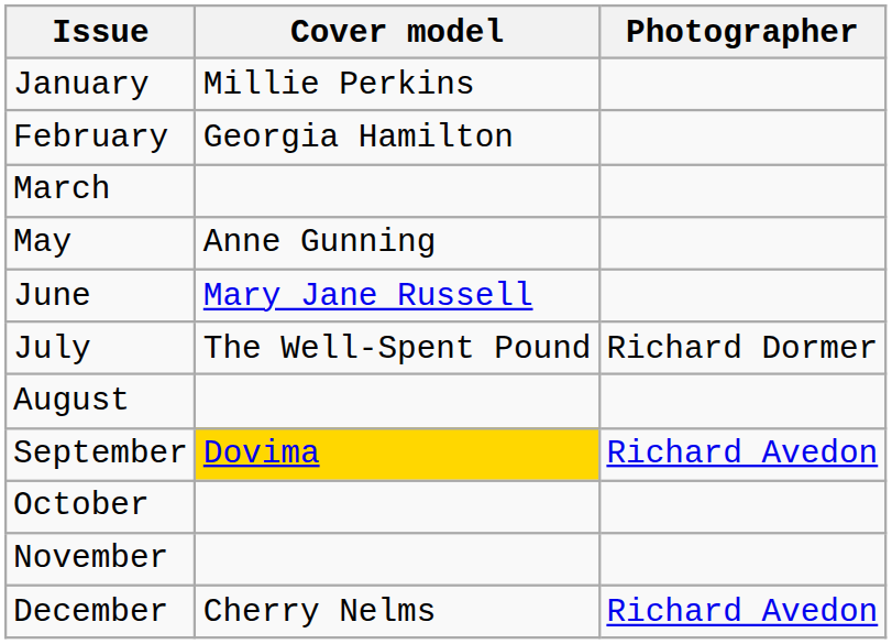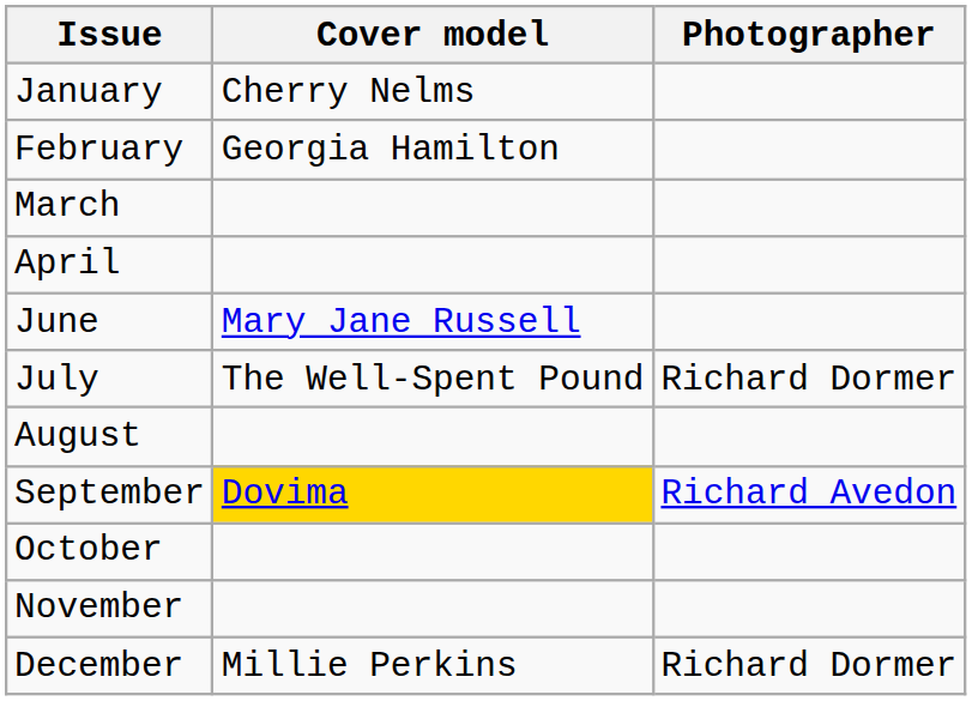January | Cover model: Millie Perkins -> Cherry Nelms
+ row: April
- row: May | Anne Gunning
December | Cover model: Cherry Nelms -> Millie Perkins
December | Photographer: Richard Avedon -> Richard Dormer
